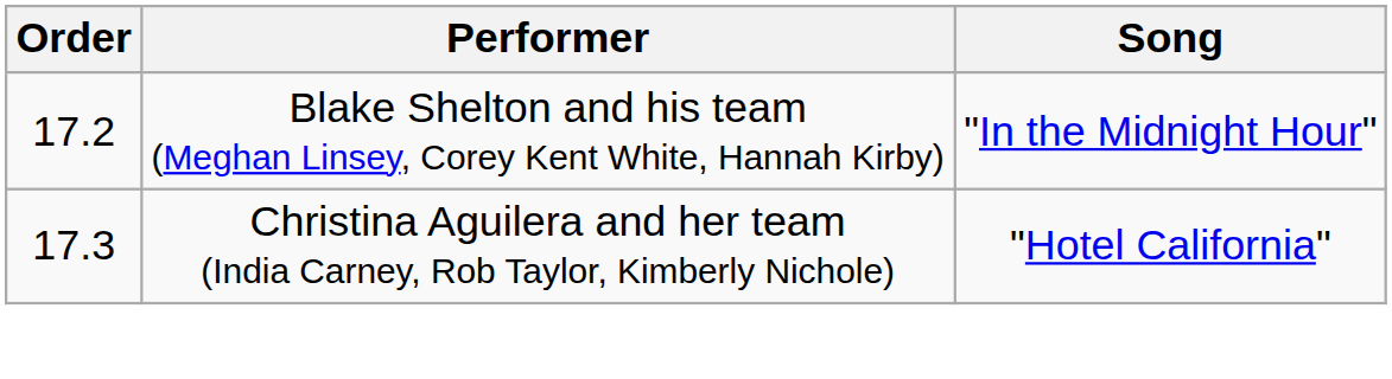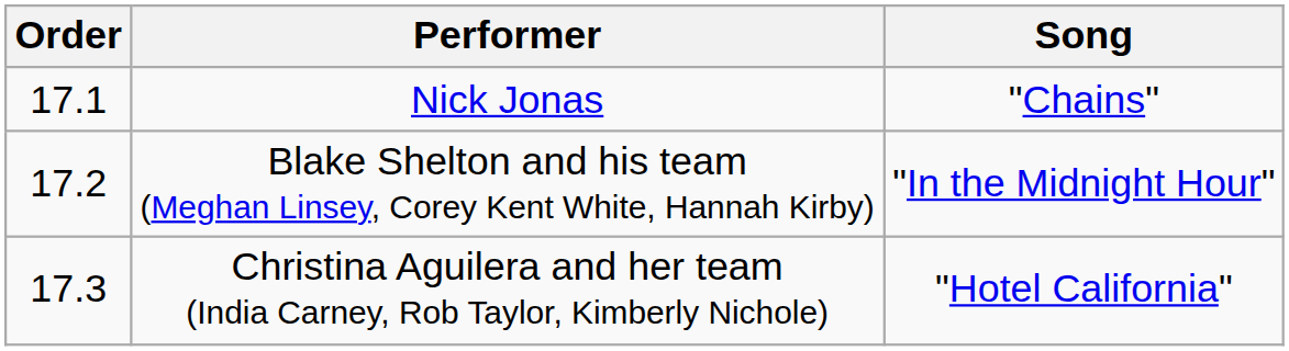+ row: 17.1 | Nick Jonas | "Chains"
